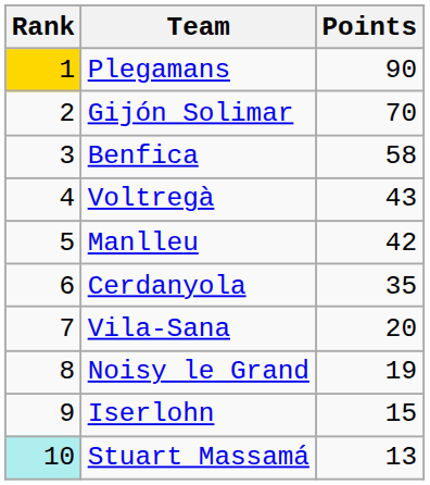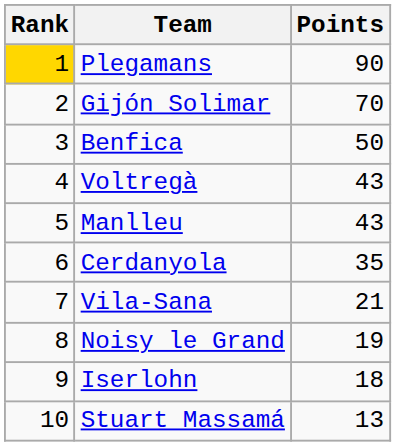Benfica | Points: 58 -> 50
Manlleu | Points: 42 -> 43
Vila-Sana | Points: 20 -> 21
Iserlohn | Points: 15 -> 18
Stuart Massamá | Rank: paleturquoise background -> no background
